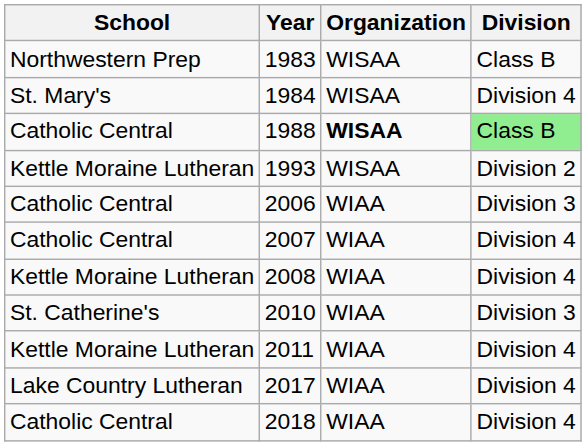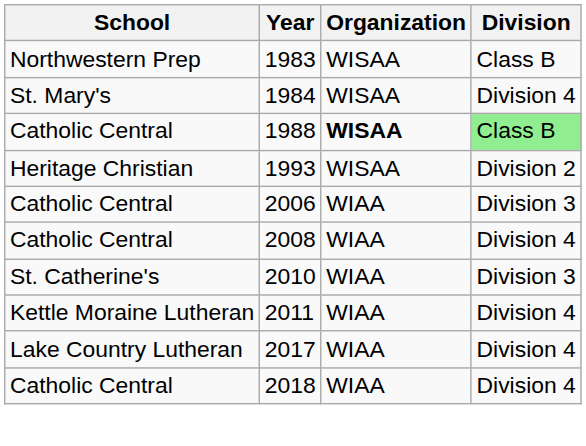1993 | School: Kettle Moraine Lutheran -> Heritage Christian
- row: Catholic Central | 2007 | WIAA | Division 4
2008 | School: Kettle Moraine Lutheran -> Catholic Central
